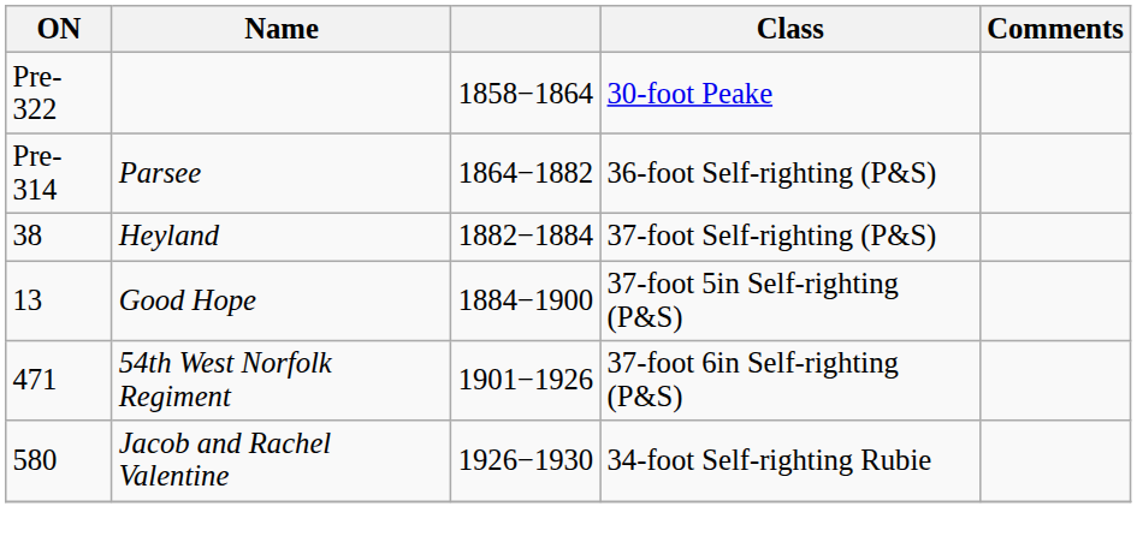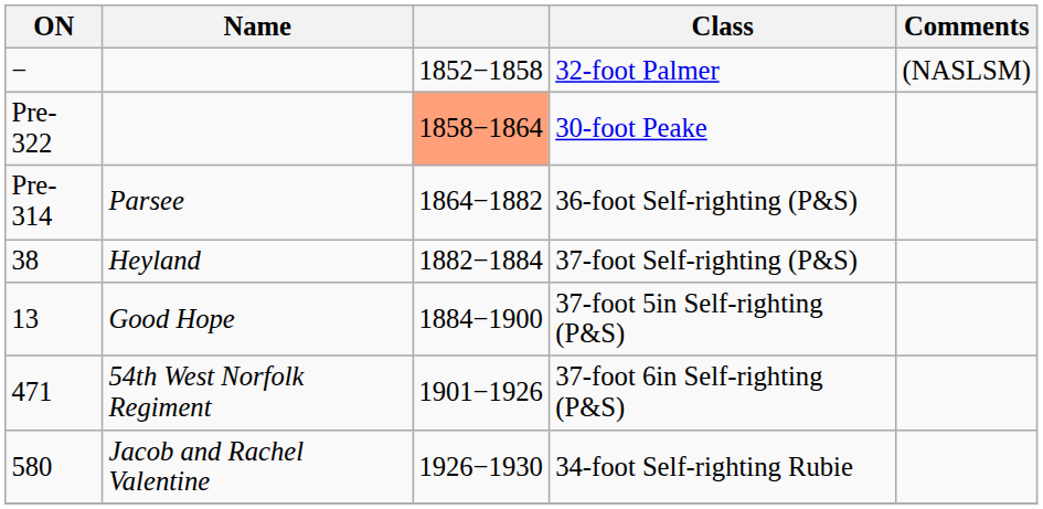+ row: − | 1852−1858 | 32-foot Palmer | (NASLSM)
30-foot Peake | column 3: no background -> lightsalmon background
